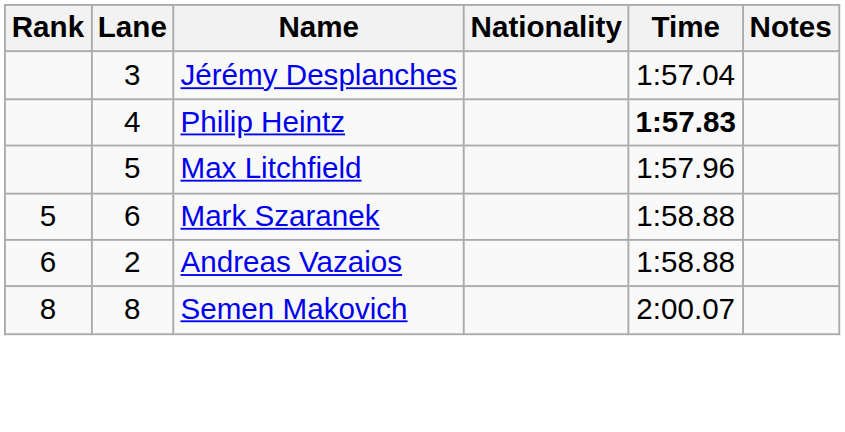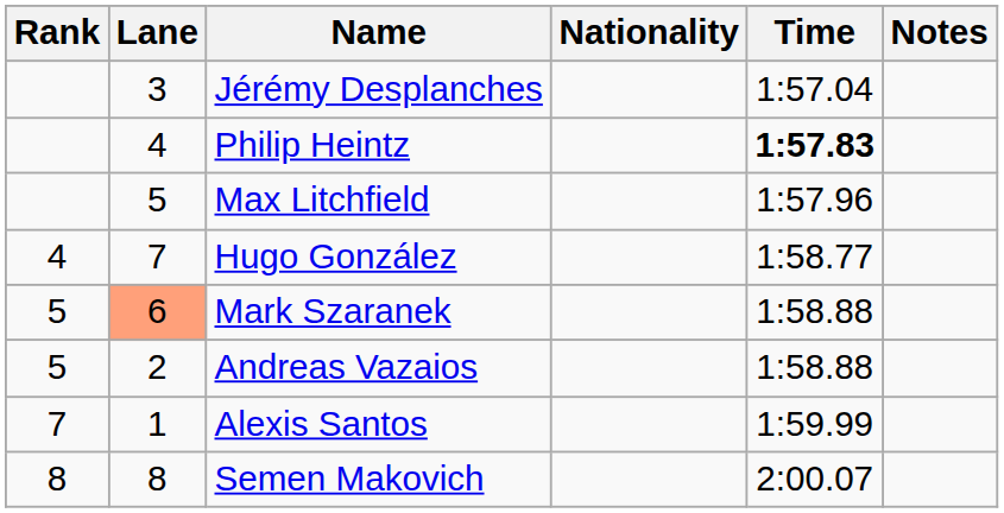+ row: 4 | 7 | Hugo González | 1:58.77
Mark Szaranek | Lane: no background -> lightsalmon background
Andreas Vazaios | Rank: 6 -> 5
+ row: 7 | 1 | Alexis Santos | 1:59.99
